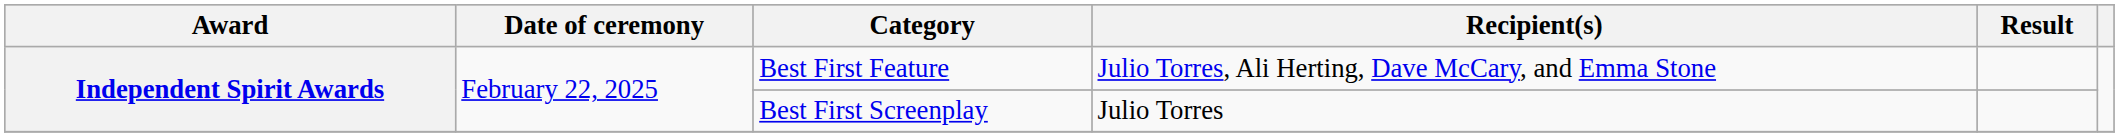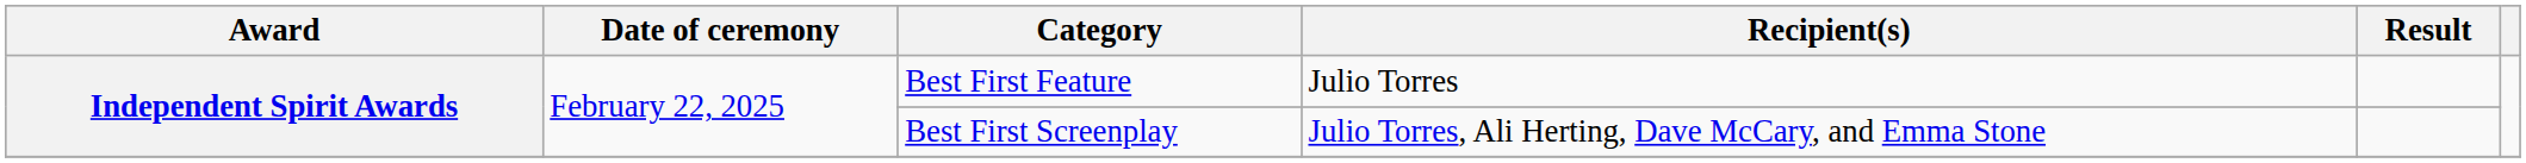Best First Feature | Recipient(s): Julio Torres, Ali Herting, Dave McCary, and Emma Stone -> Julio Torres
Best First Screenplay | Recipient(s): Julio Torres -> Julio Torres, Ali Herting, Dave McCary, and Emma Stone
